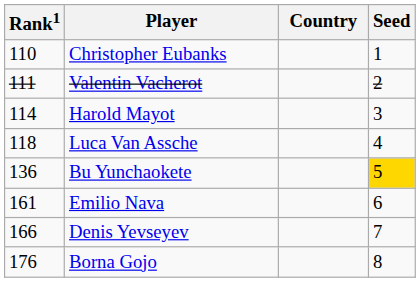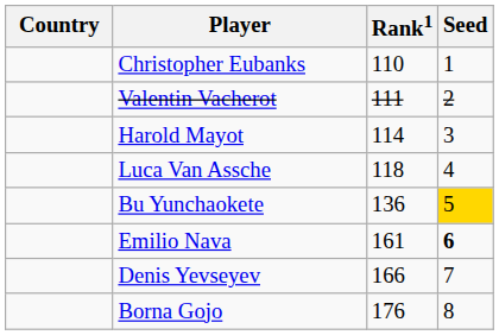columns swapped: Country <-> Rank1
Emilio Nava | Seed: normal -> bold
